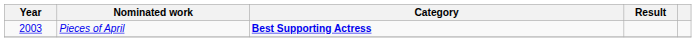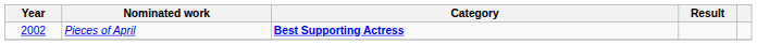Pieces of April | Year: 2003 -> 2002
